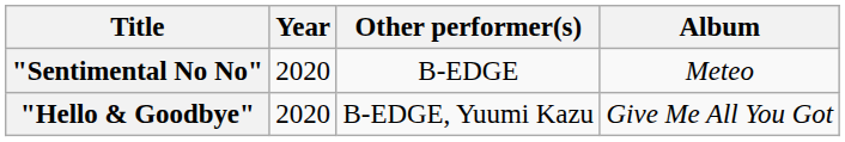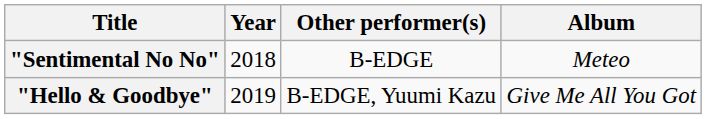"Sentimental No No" | Year: 2020 -> 2018
"Hello & Goodbye" | Year: 2020 -> 2019
